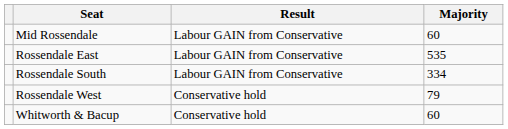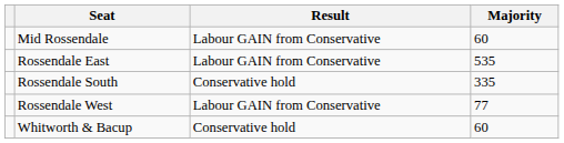Rossendale South | Result: Labour GAIN from Conservative -> Conservative hold
Rossendale South | Majority: 334 -> 335
Rossendale West | Result: Conservative hold -> Labour GAIN from Conservative
Rossendale West | Majority: 79 -> 77
